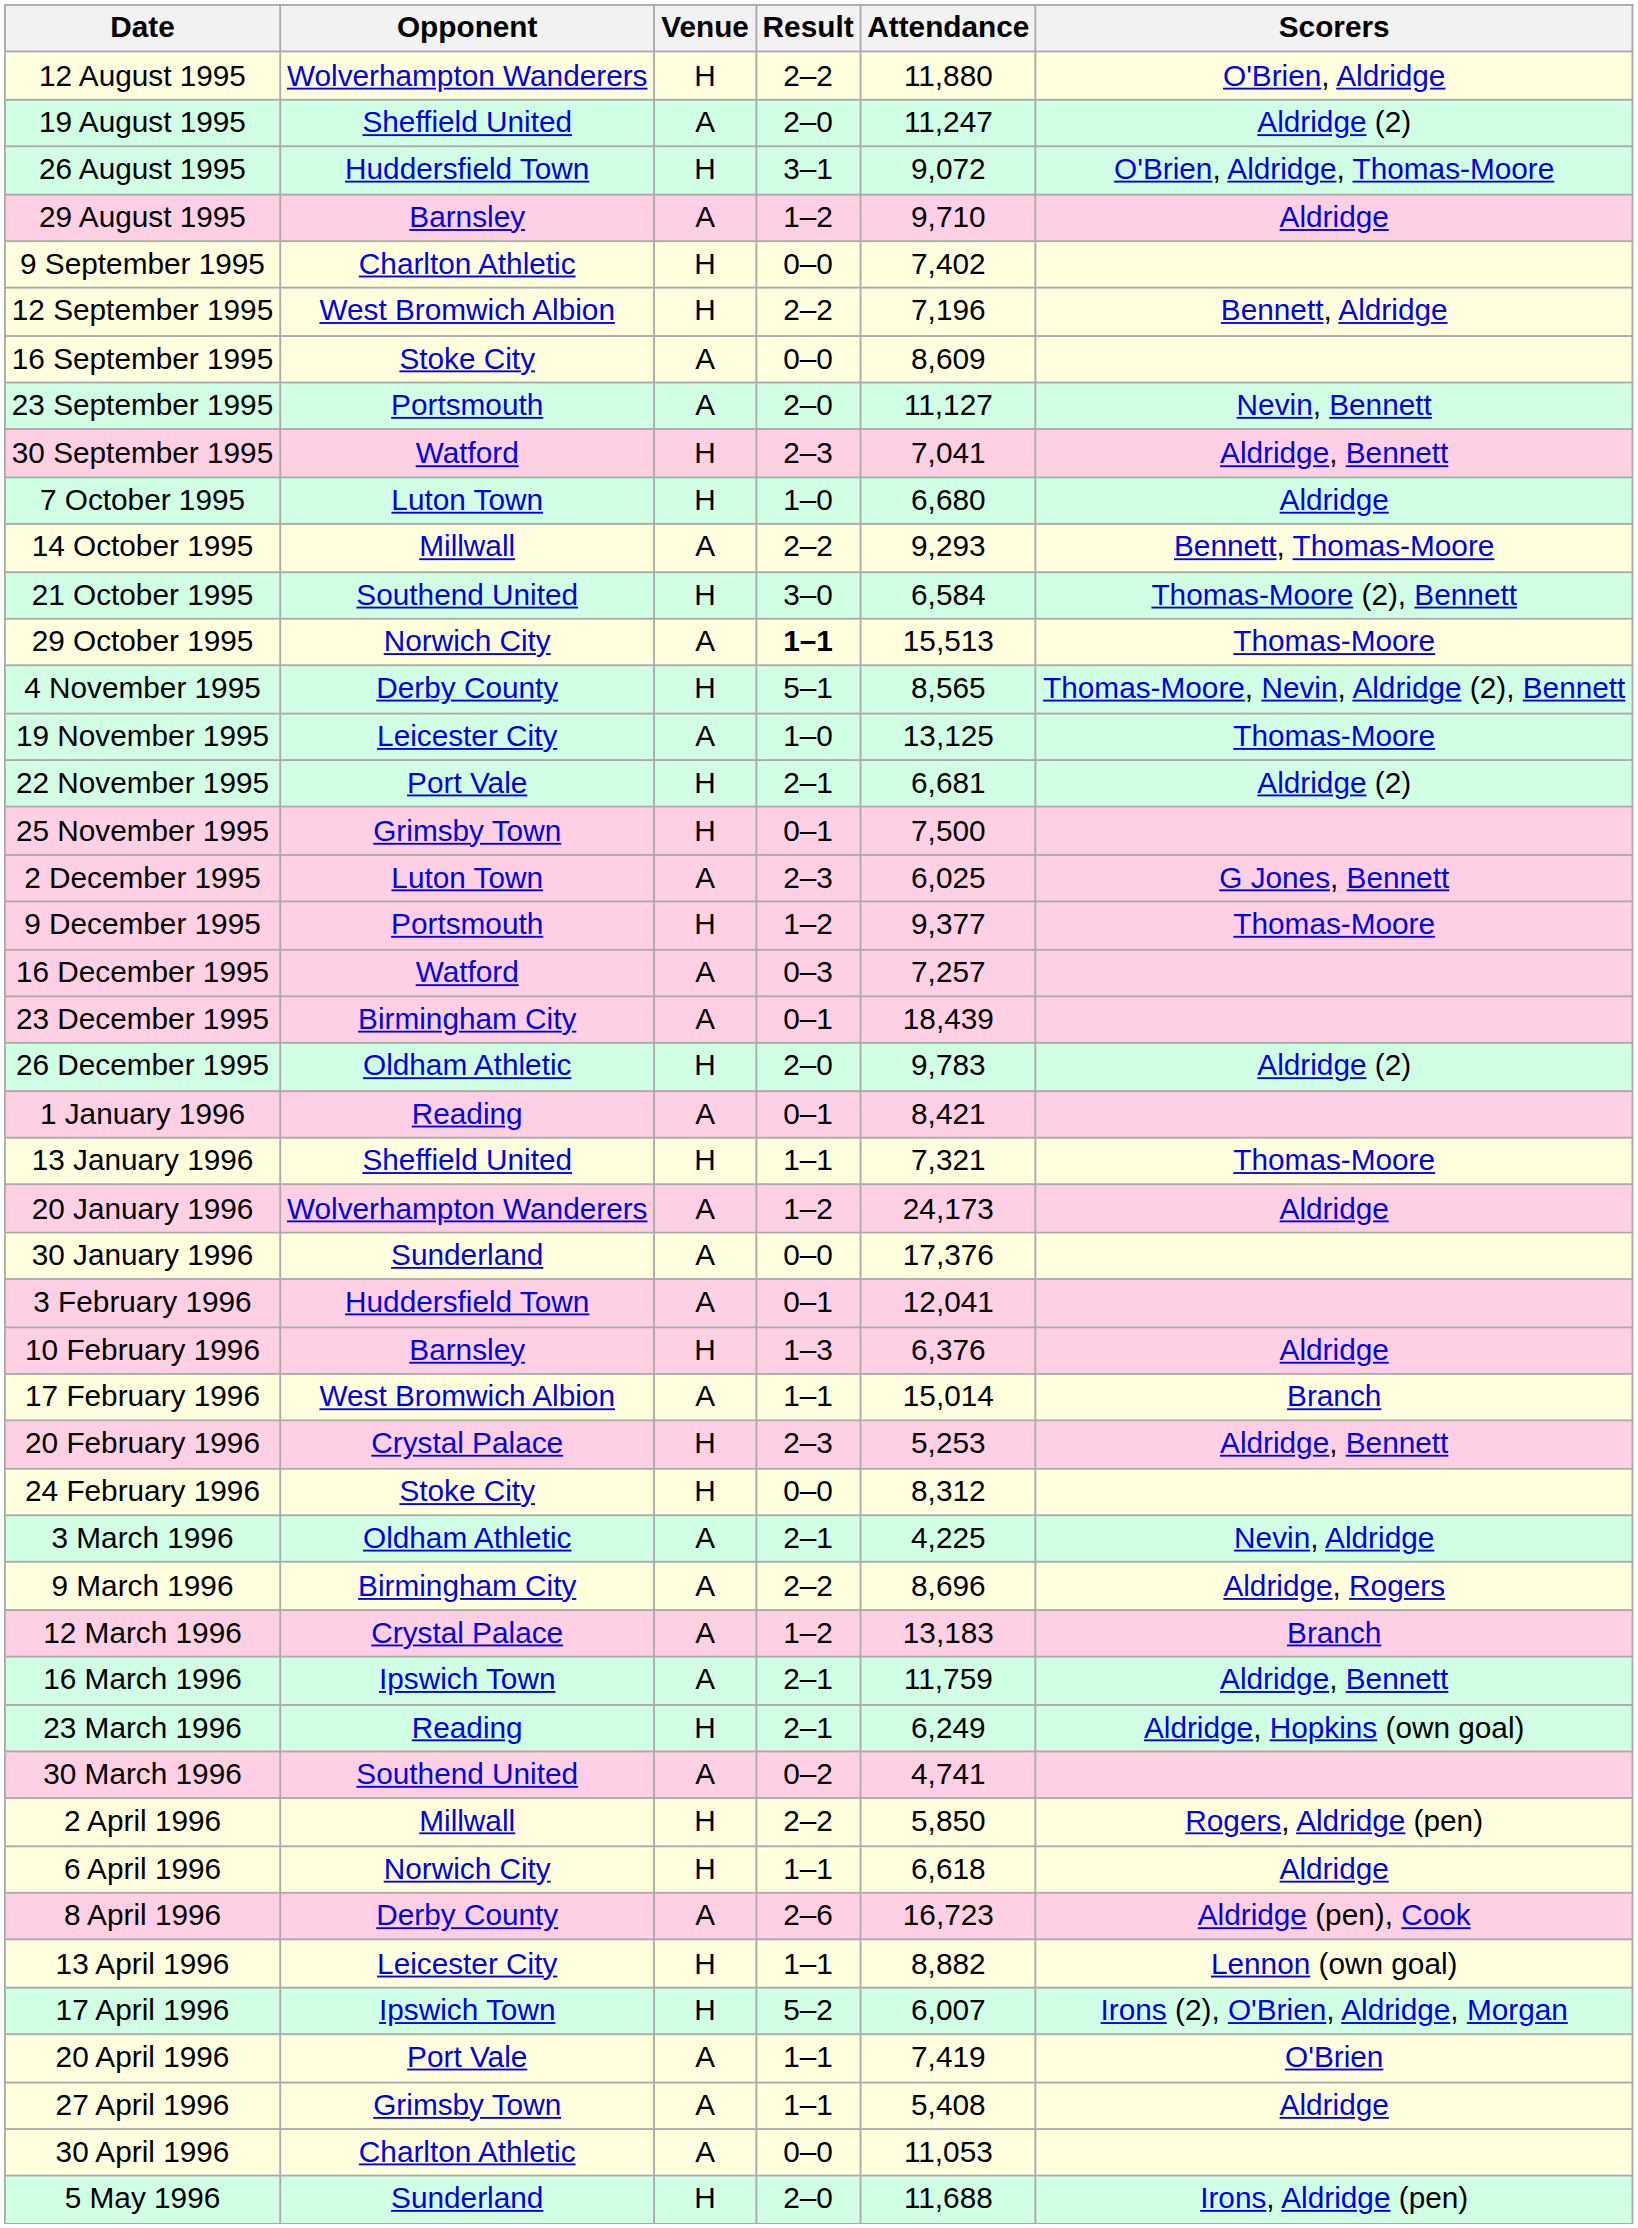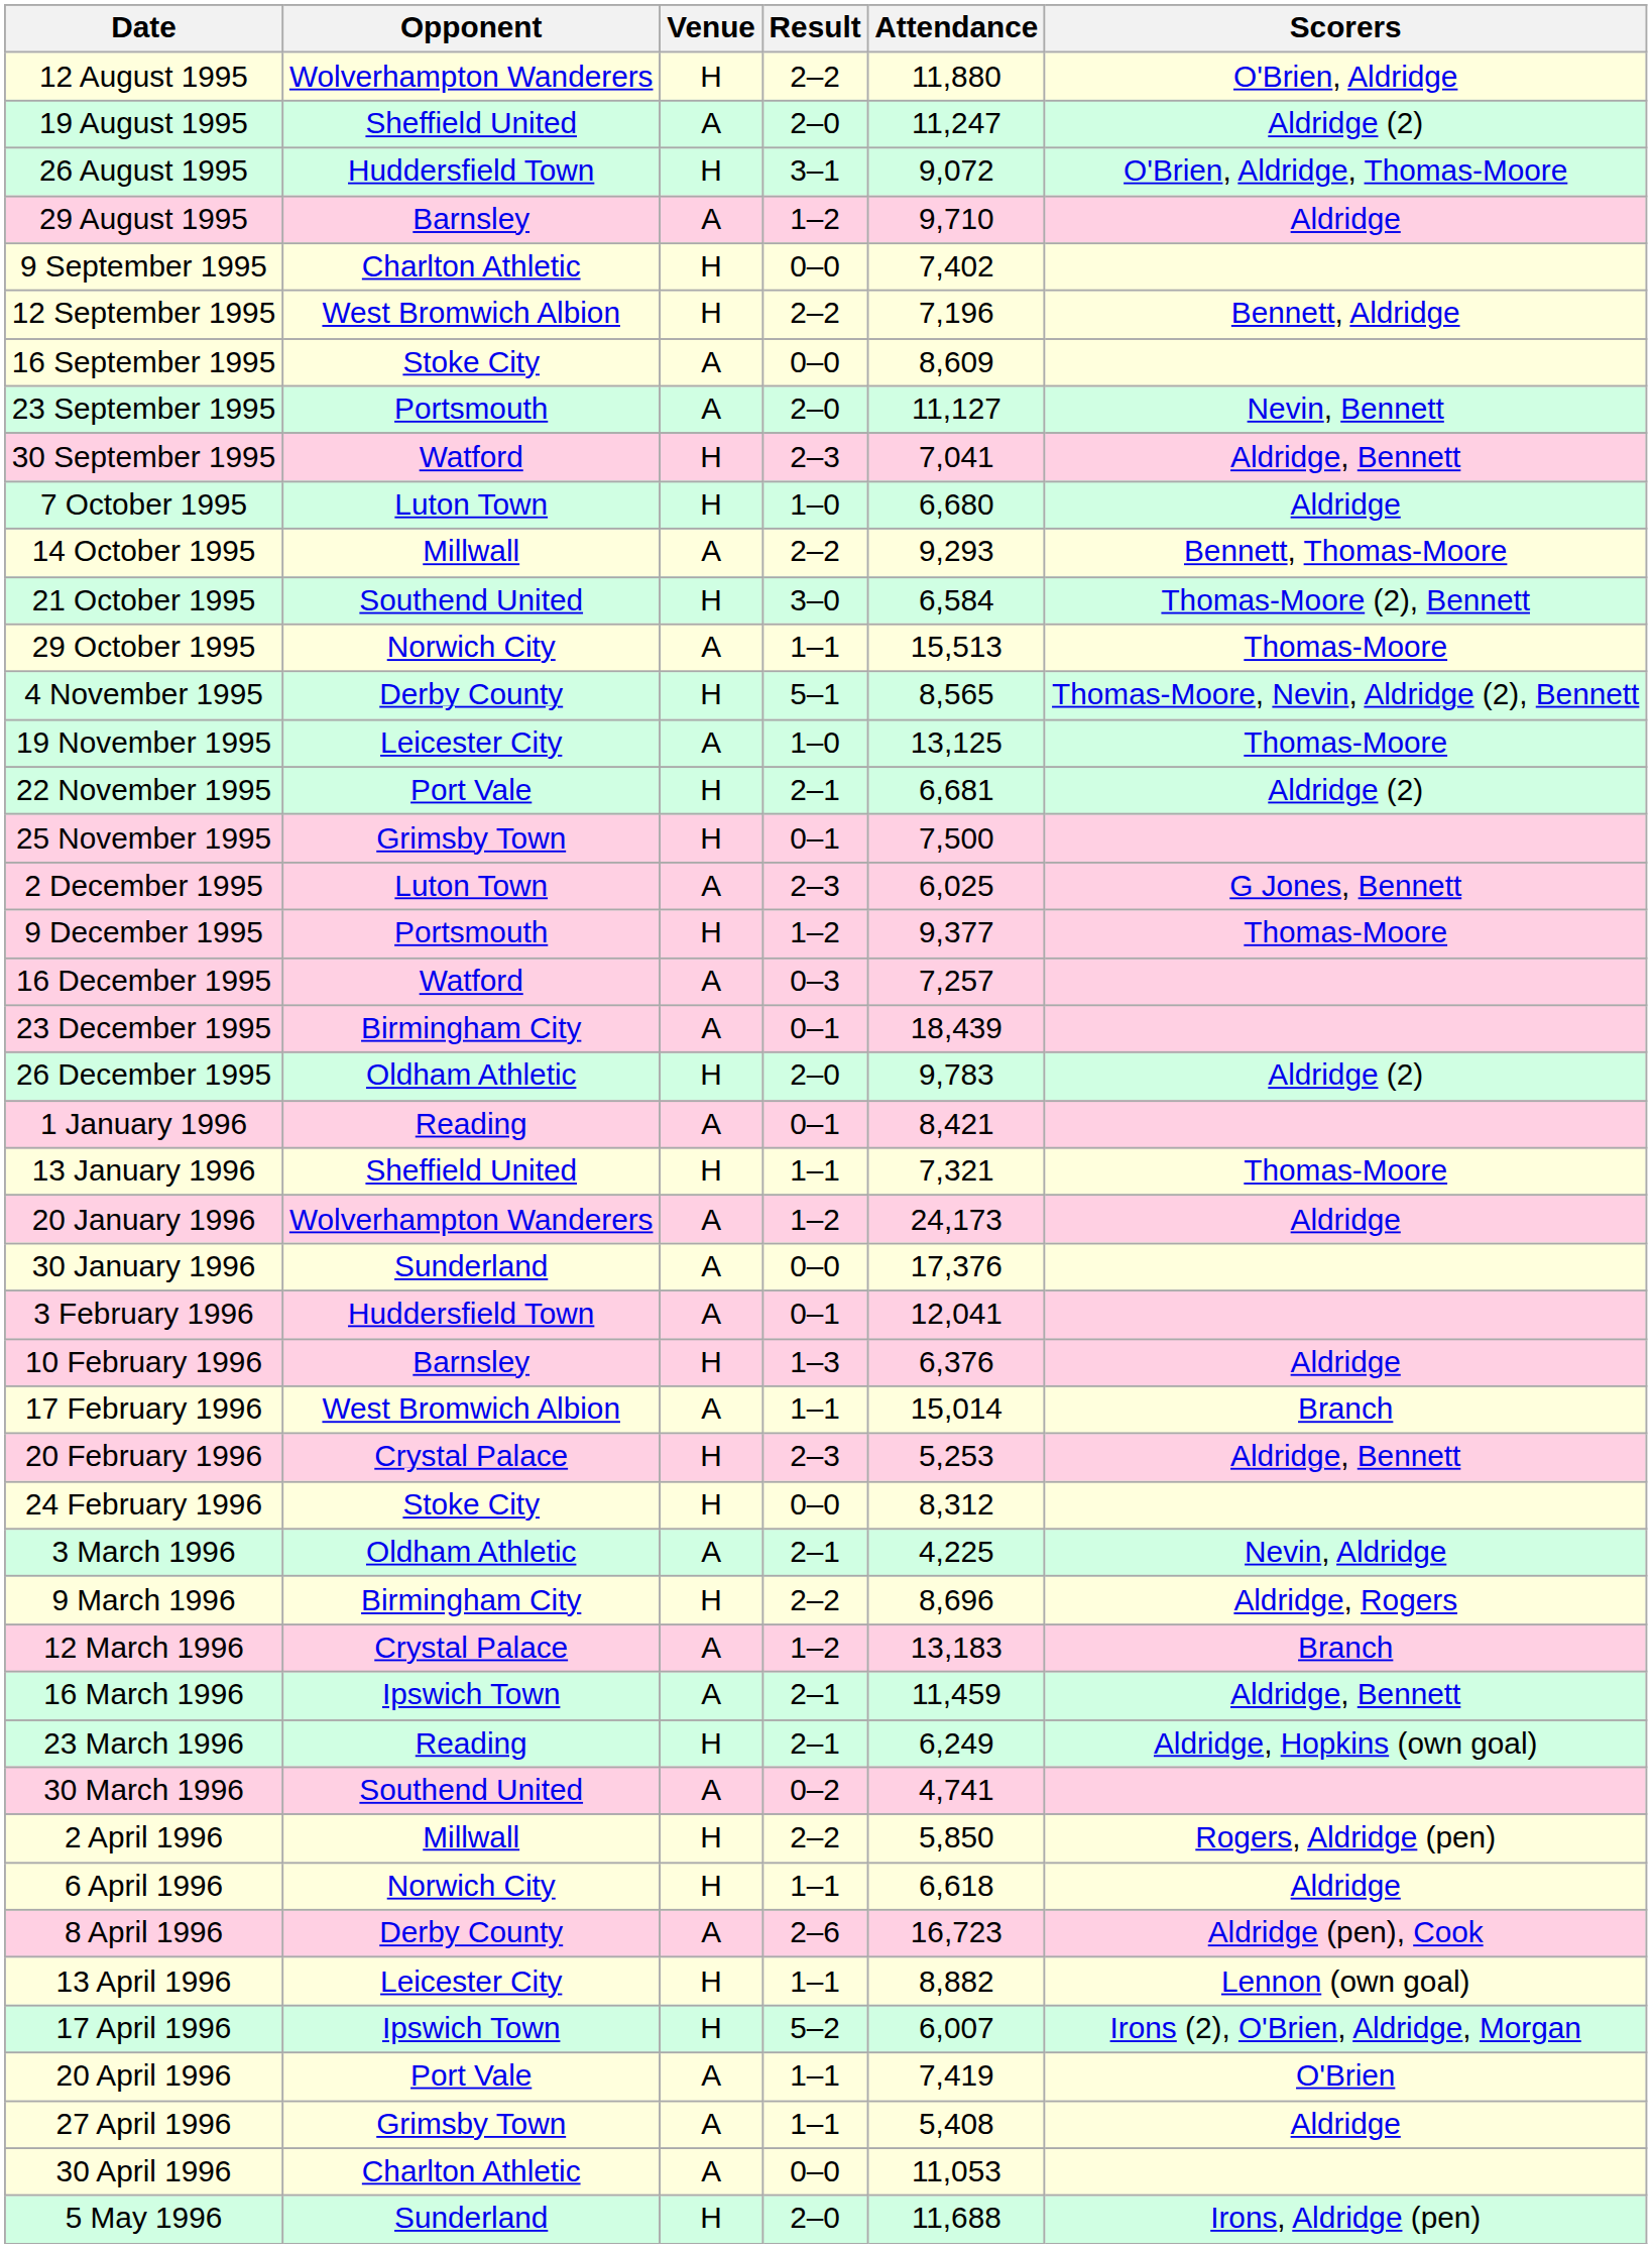29 October 1995 | Result: bold -> normal
9 March 1996 | Venue: A -> H
16 March 1996 | Attendance: 11,759 -> 11,459
